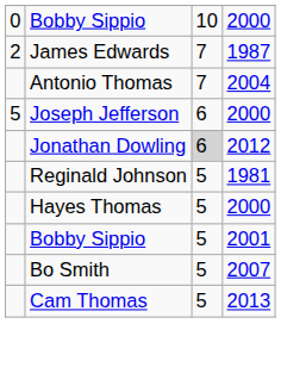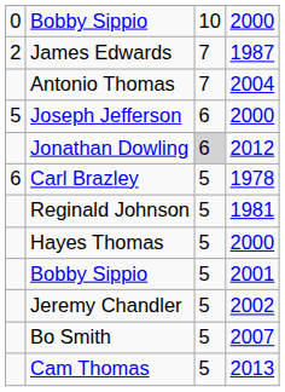+ row: 6 | Carl Brazley | 5 | 1978
+ row: Jeremy Chandler | 5 | 2002
